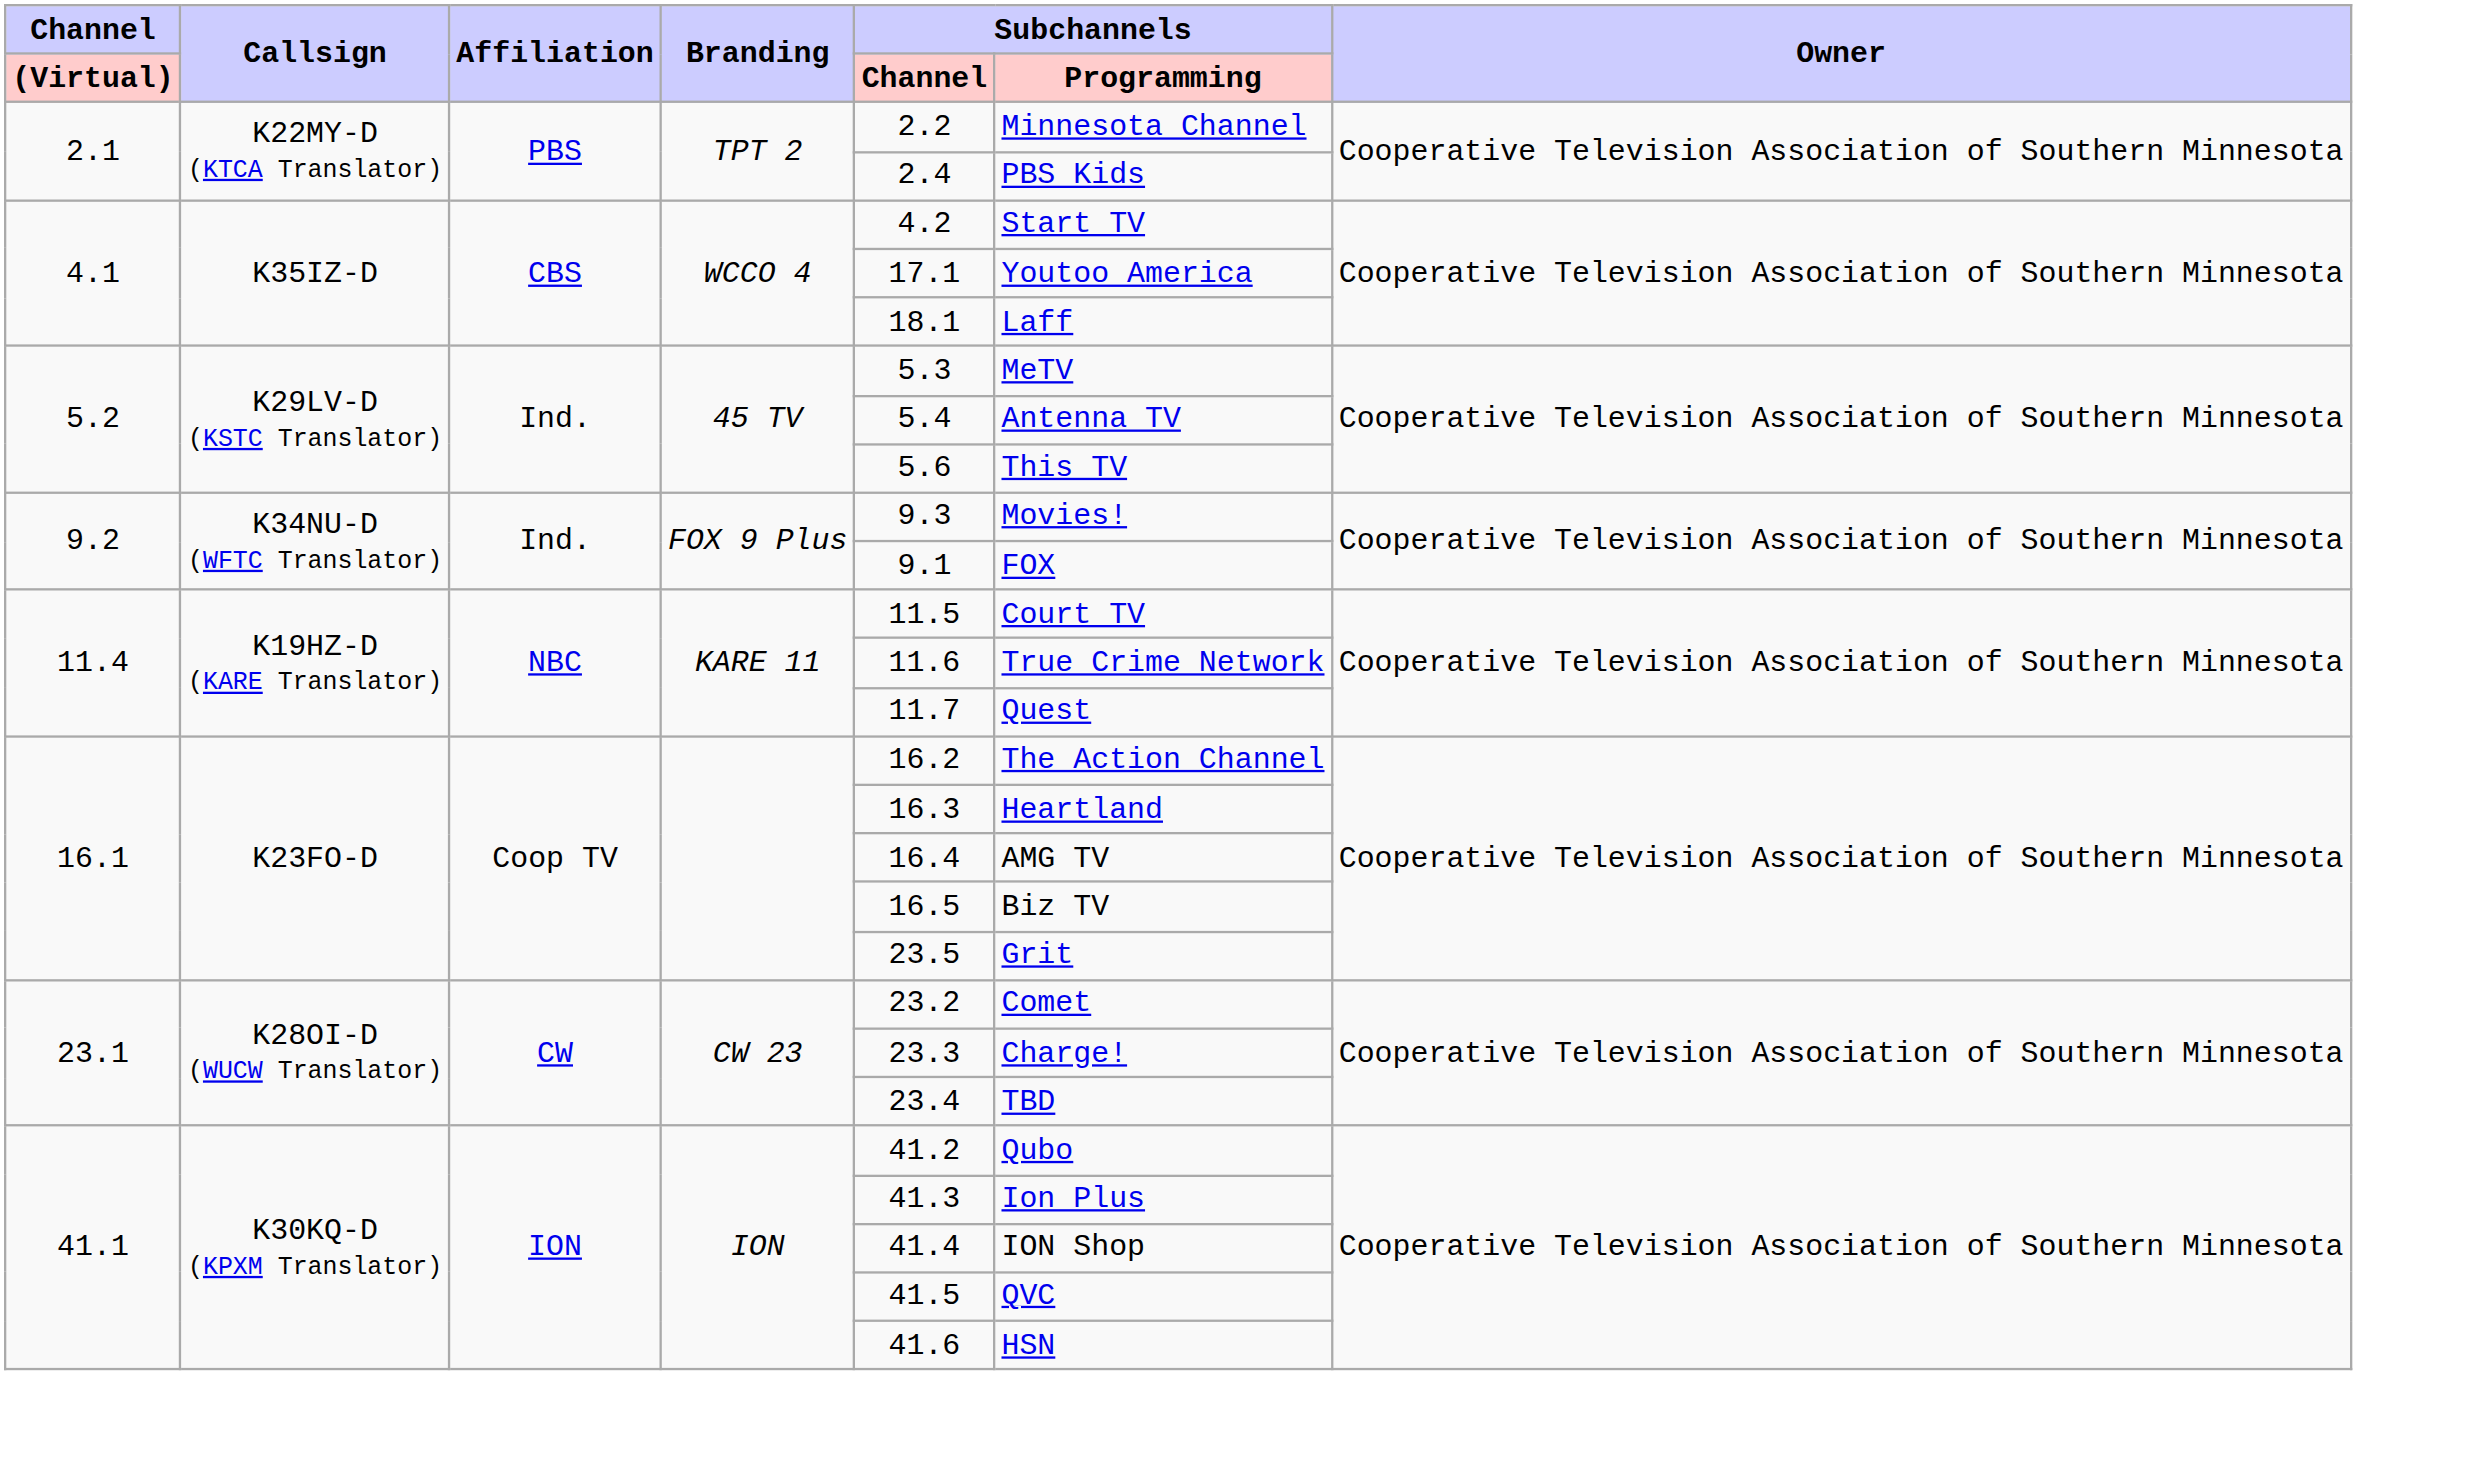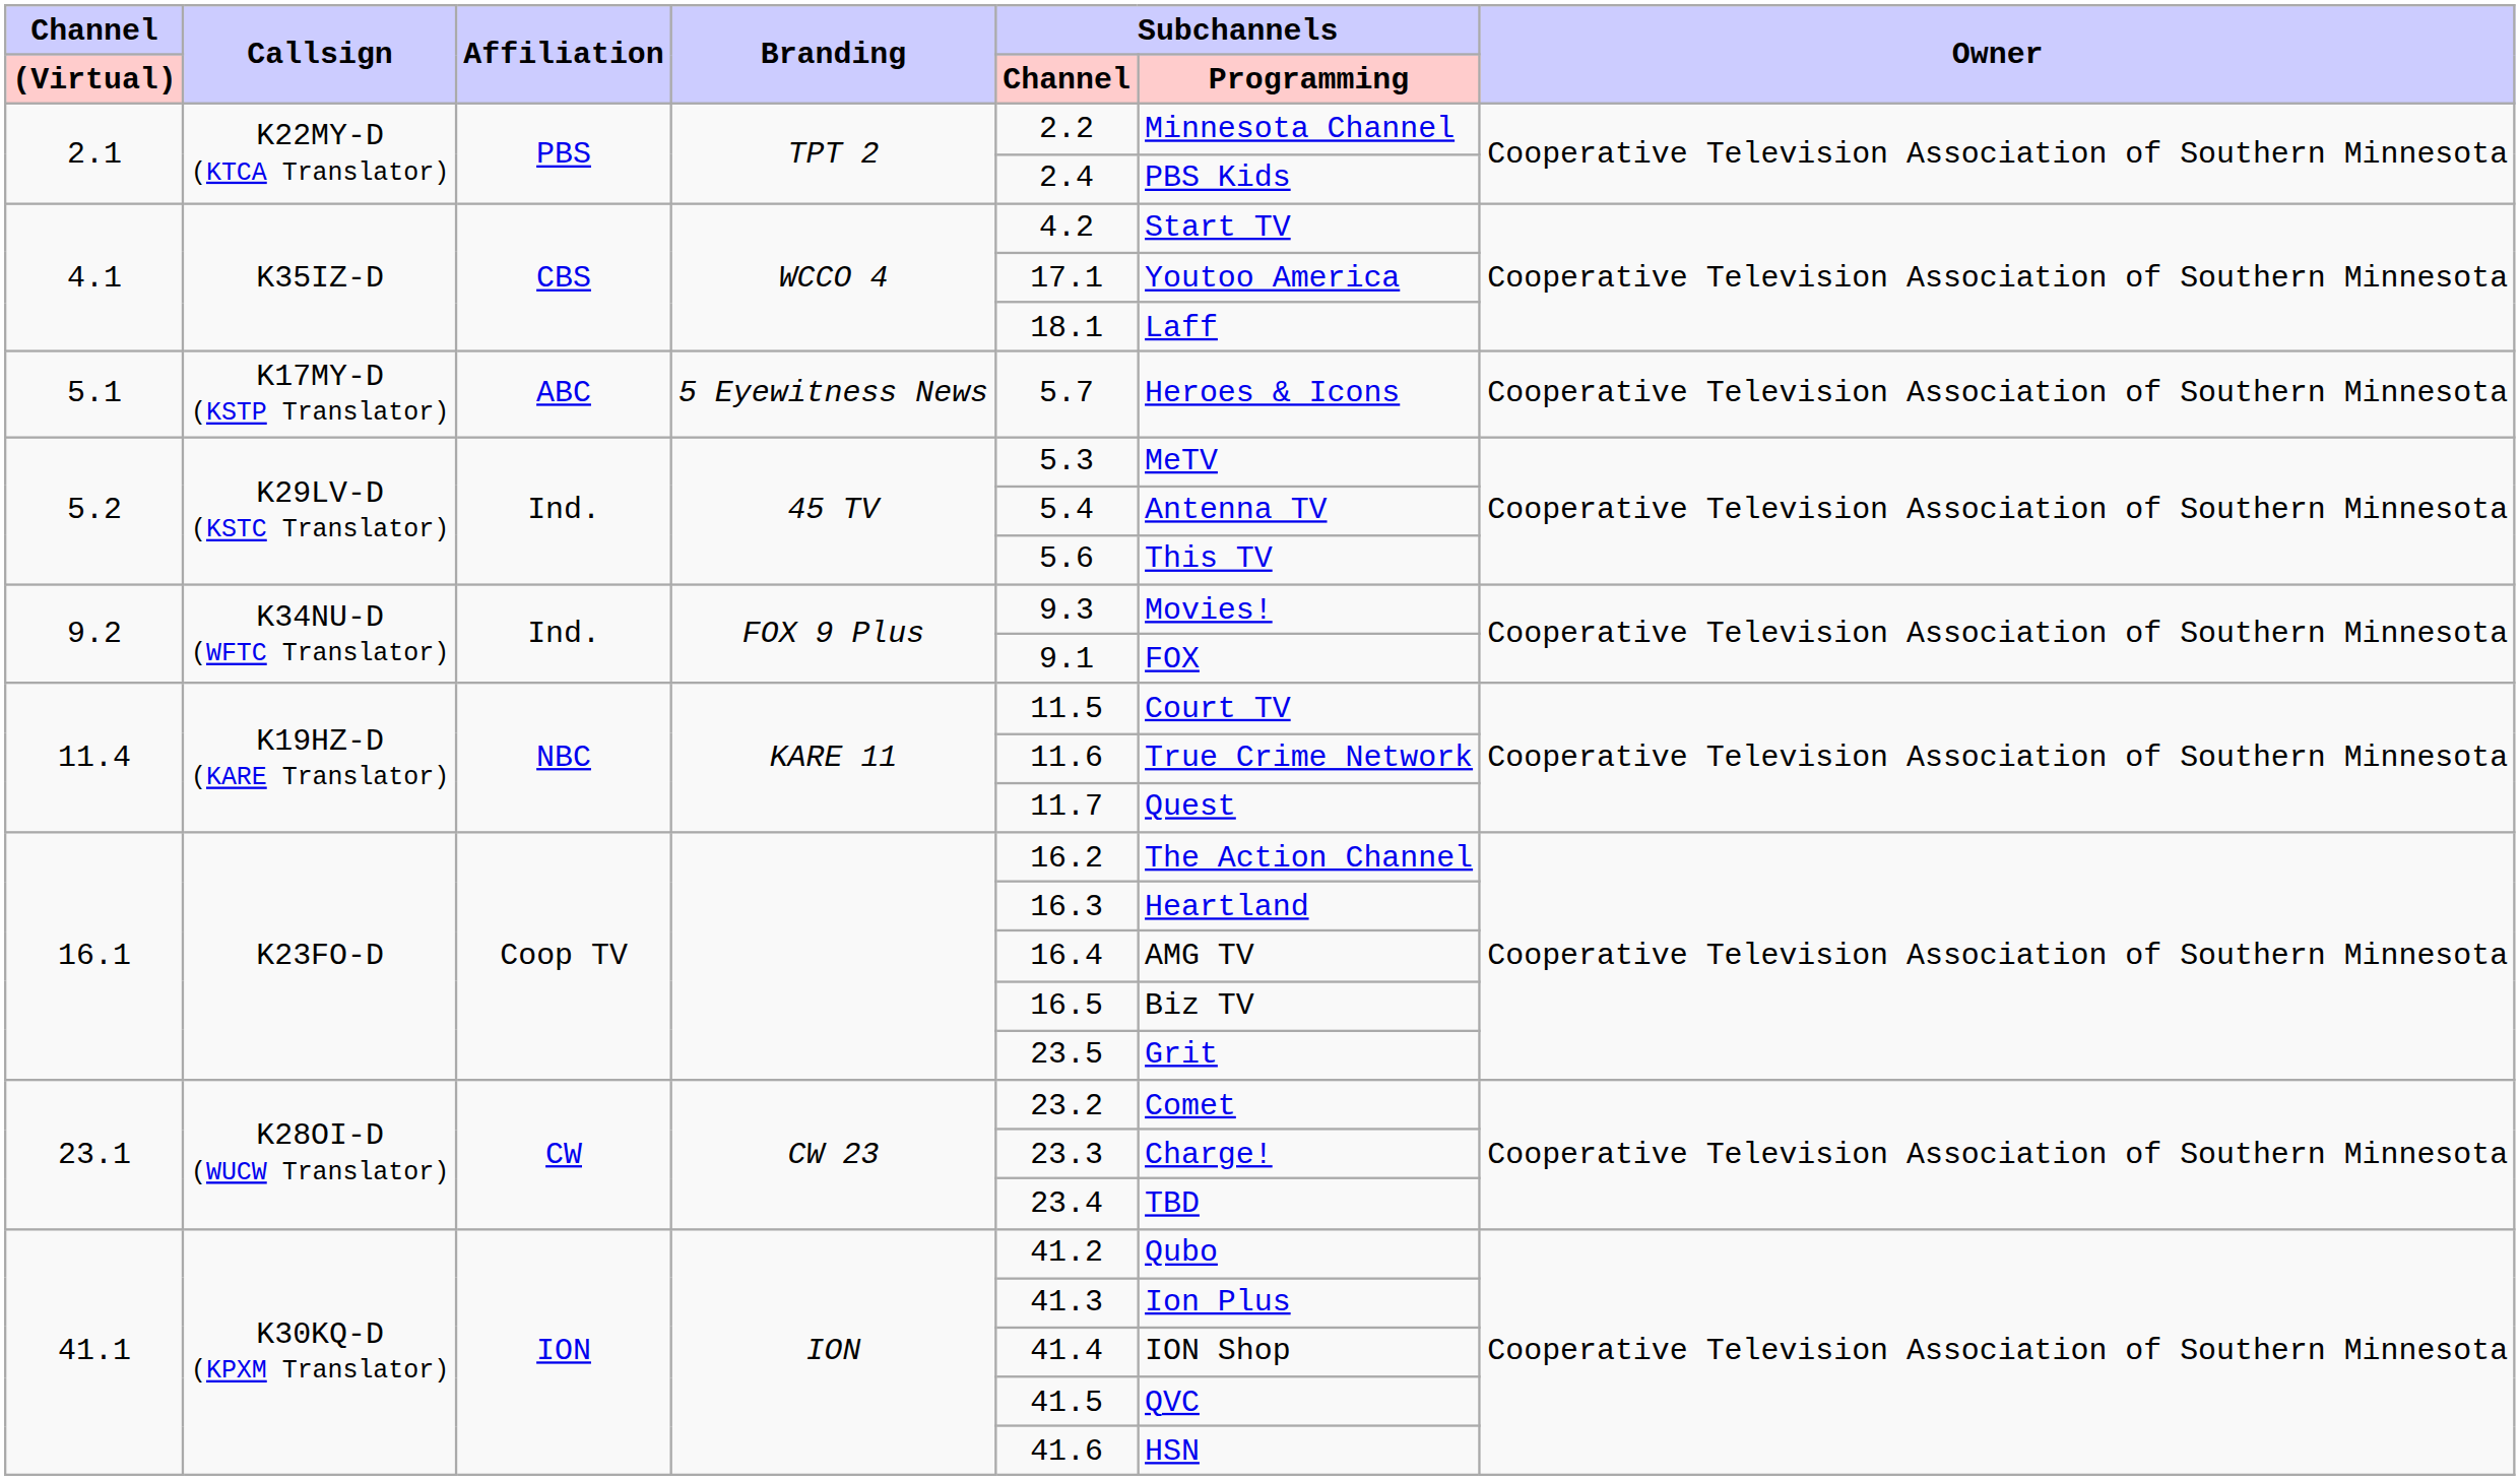+ row: 5.1 | K17MY-D (KSTP Translator) | ABC | 5 Eyewitness News | 5.7 | Heroes & Icons | Cooperative Television Association of Southern Minnesota
